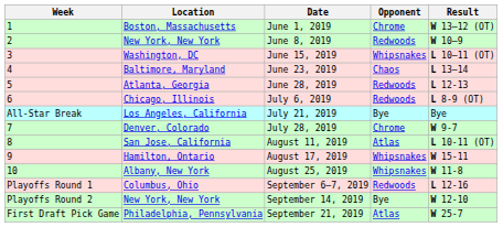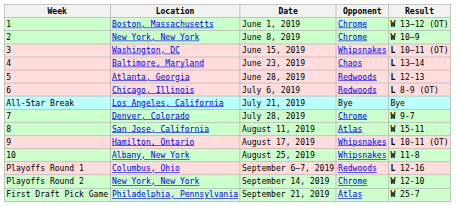June 8, 2019 | Opponent: Redwoods -> Chrome
August 11, 2019 | Result: L 10-11 (OT) -> W 15-11
August 17, 2019 | Result: W 15-11 -> L 10-11 (OT)
September 14, 2019 | Opponent: Bye -> Chrome
